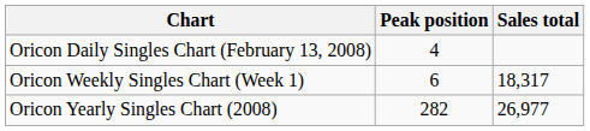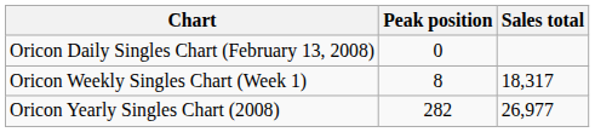Oricon Daily Singles Chart (February 13, 2008) | Peak position: 4 -> 0
Oricon Weekly Singles Chart (Week 1) | Peak position: 6 -> 8
